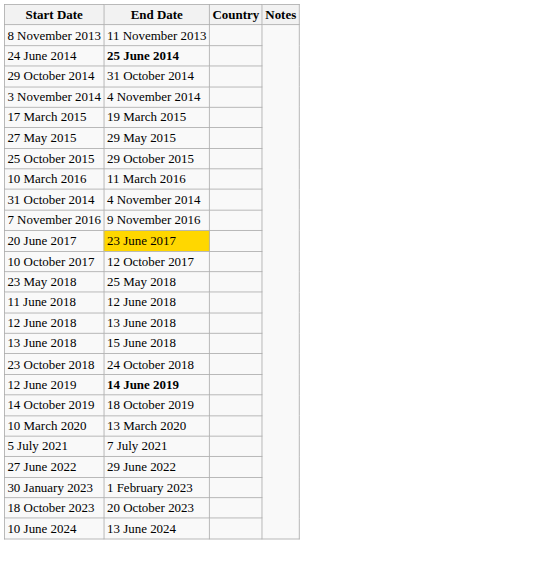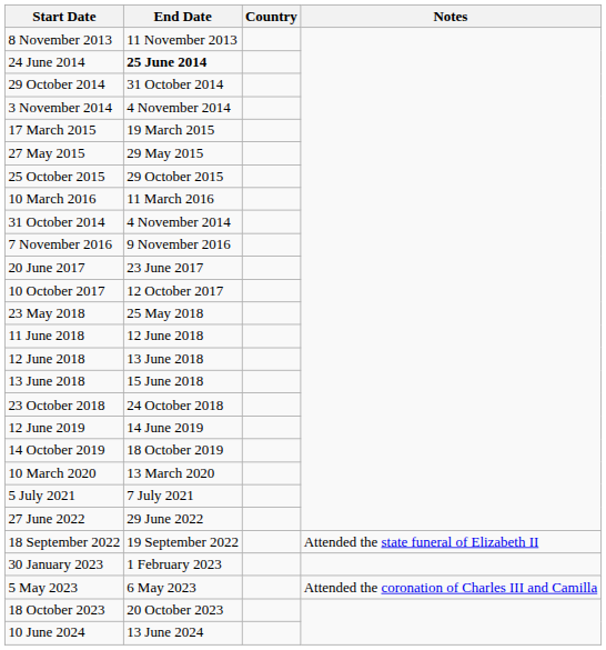20 June 2017 | End Date: gold background -> no background
12 June 2019 | End Date: bold -> normal
+ row: 18 September 2022 | 19 September 2022 | Attended the state funeral of Elizabeth II
+ row: 5 May 2023 | 6 May 2023 | Attended the coronation of Charles III and Camilla
